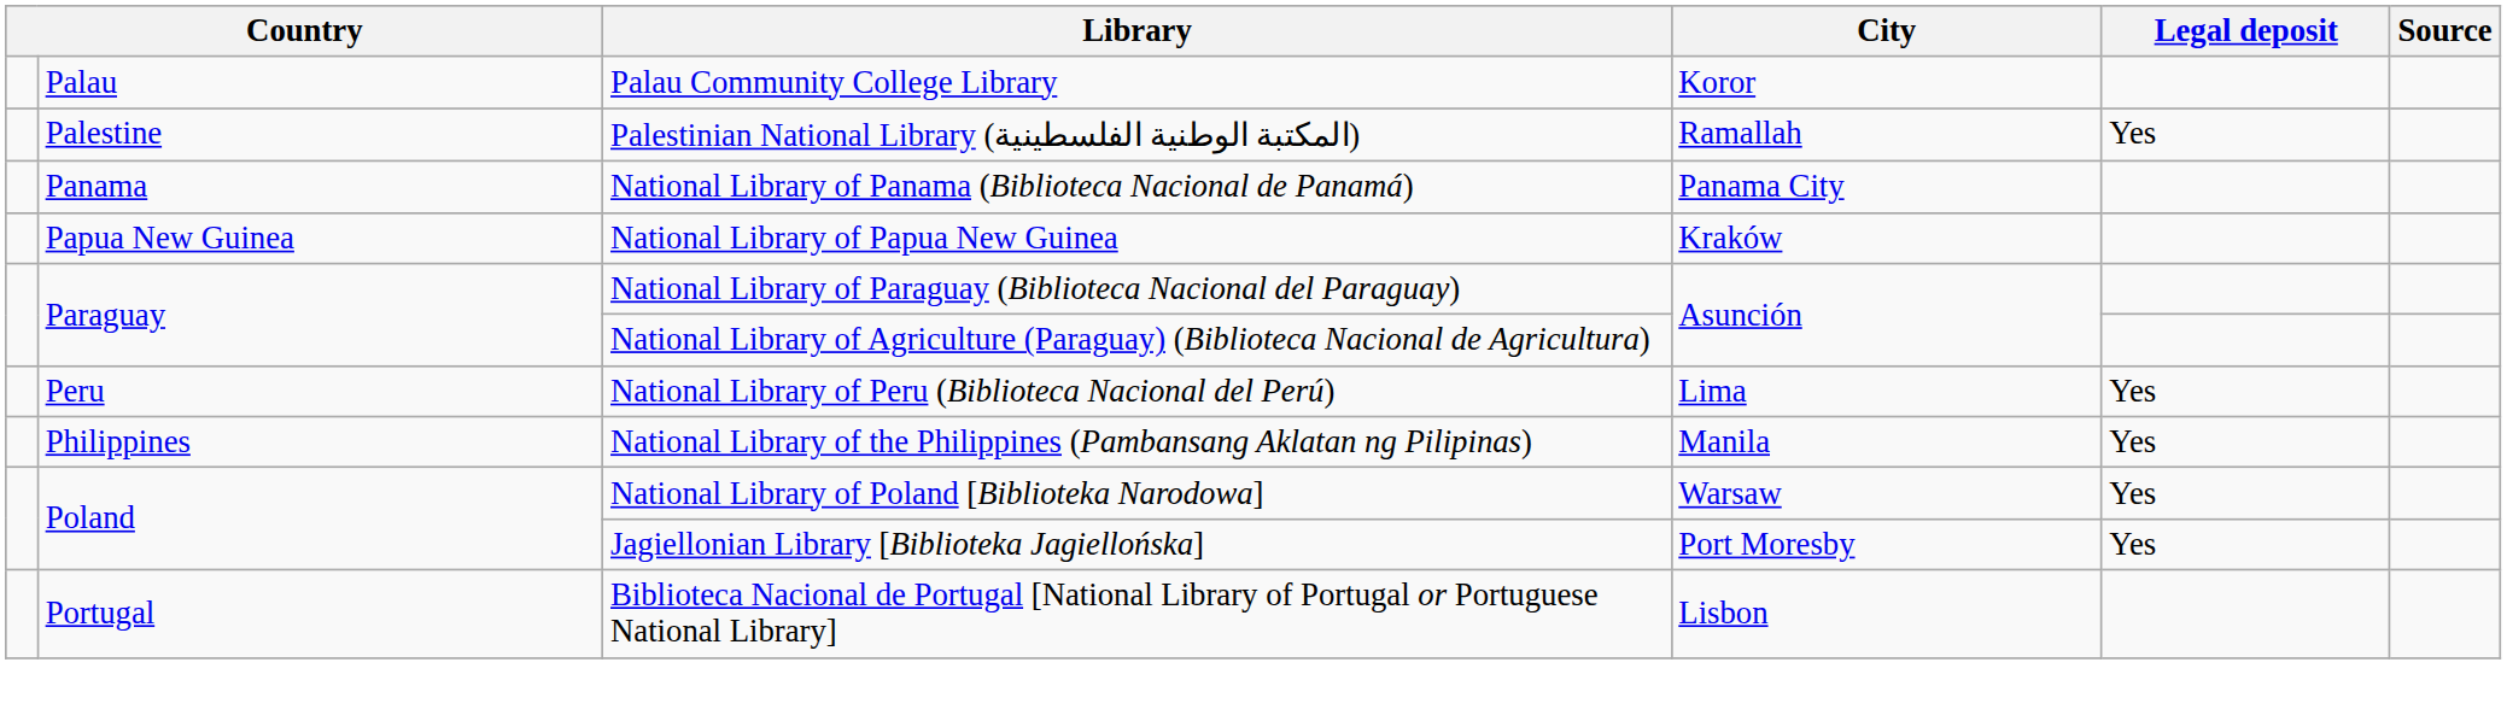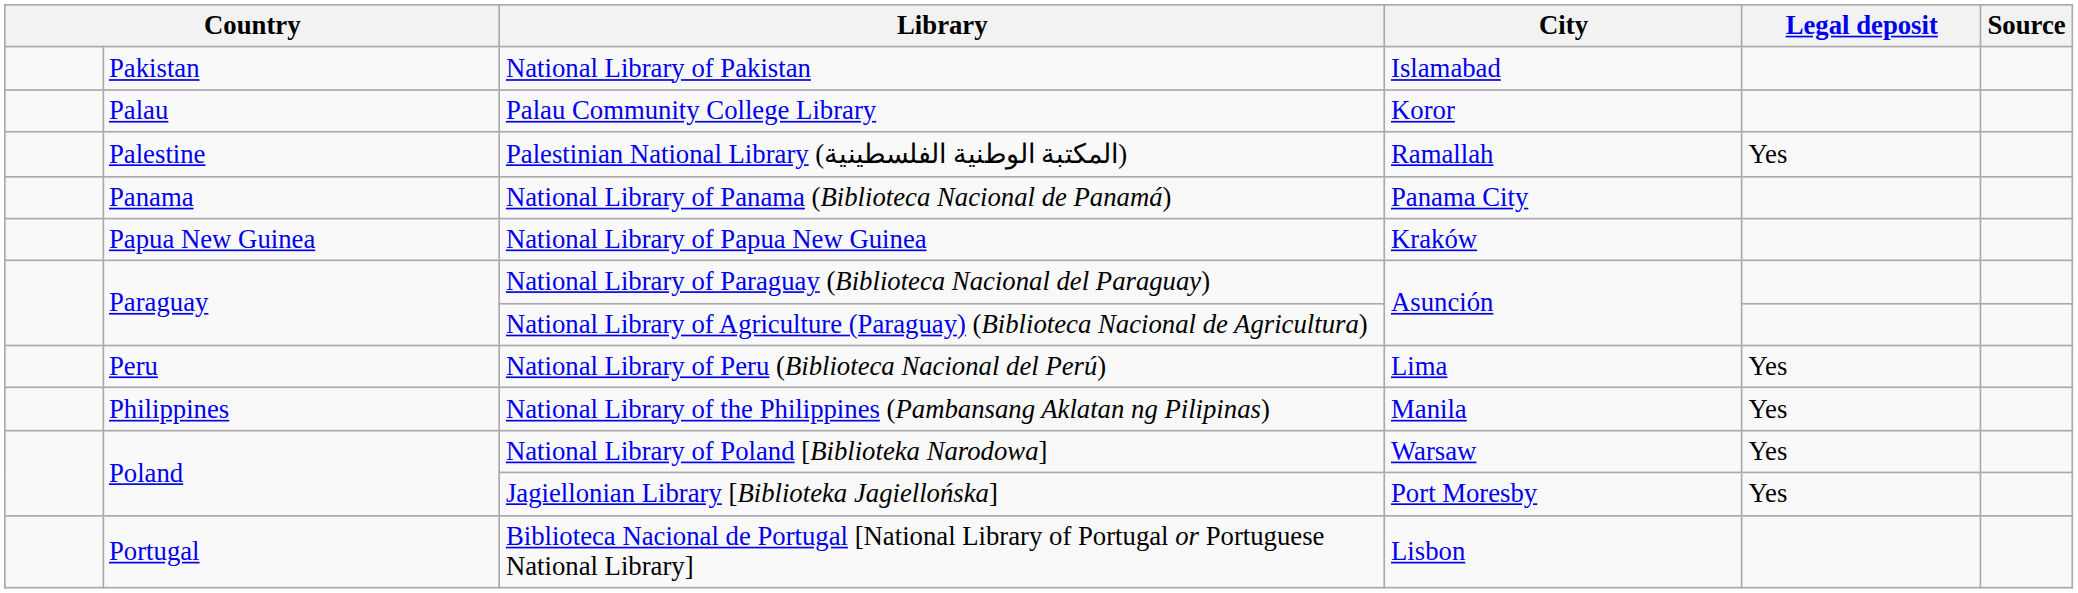+ row: Pakistan | National Library of Pakistan | Islamabad
